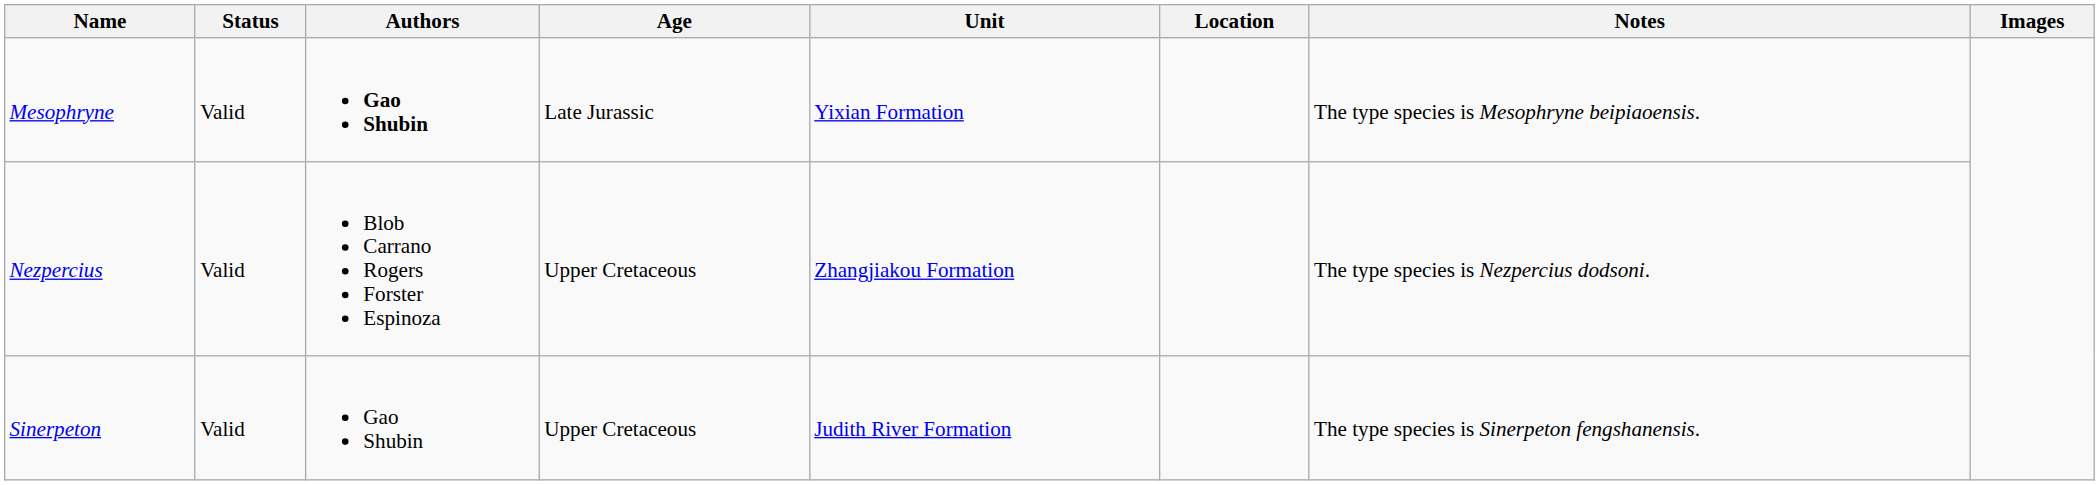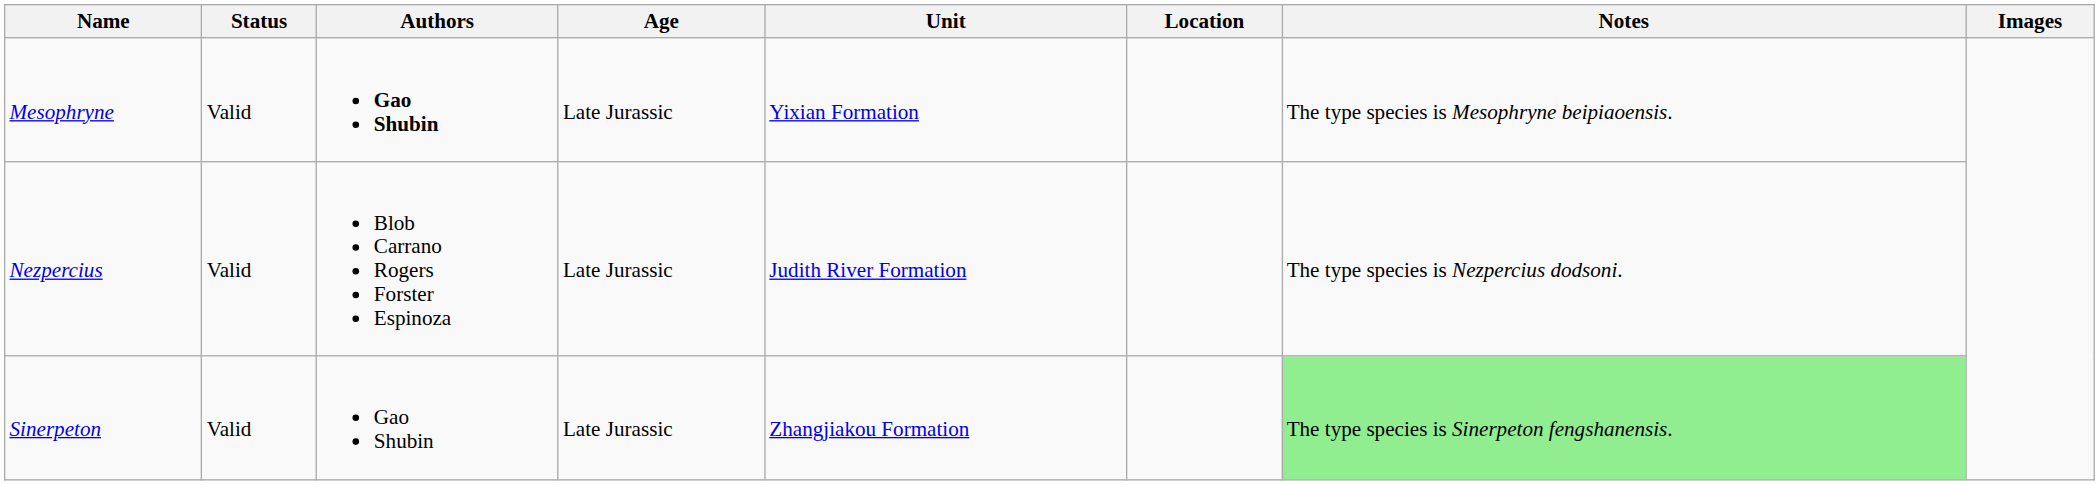Nezpercius | Age: Upper Cretaceous -> Late Jurassic
Nezpercius | Unit: Zhangjiakou Formation -> Judith River Formation
Sinerpeton | Age: Upper Cretaceous -> Late Jurassic
Sinerpeton | Unit: Judith River Formation -> Zhangjiakou Formation
Sinerpeton | Notes: no background -> lightgreen background
